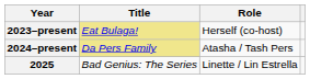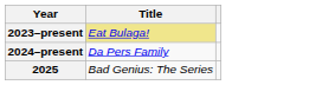- column: Role | Herself (co-host) | Atasha / Tash Pers | Linette / Lin Estrella
2024–present | Title: khaki background -> no background
